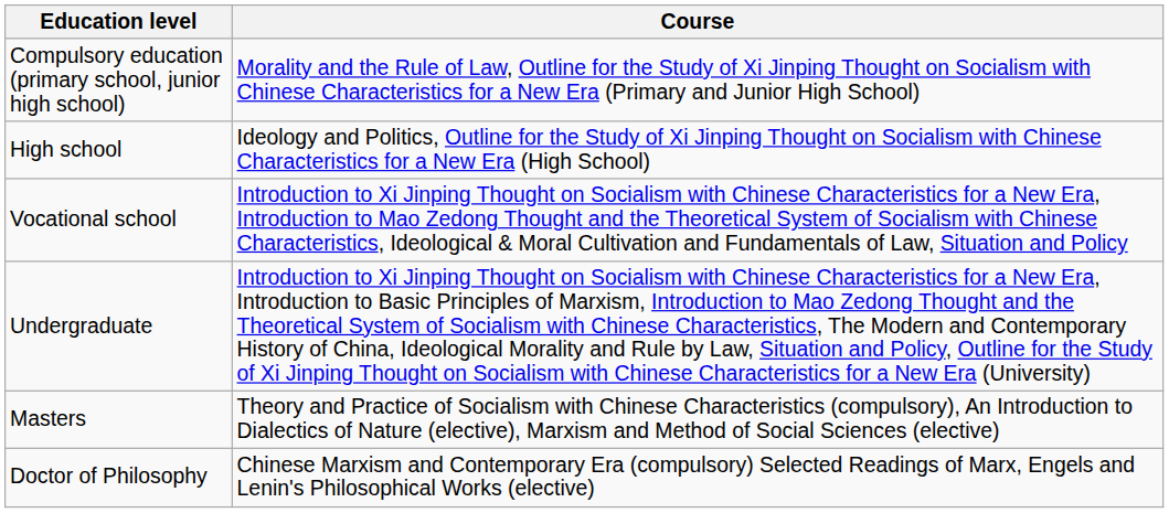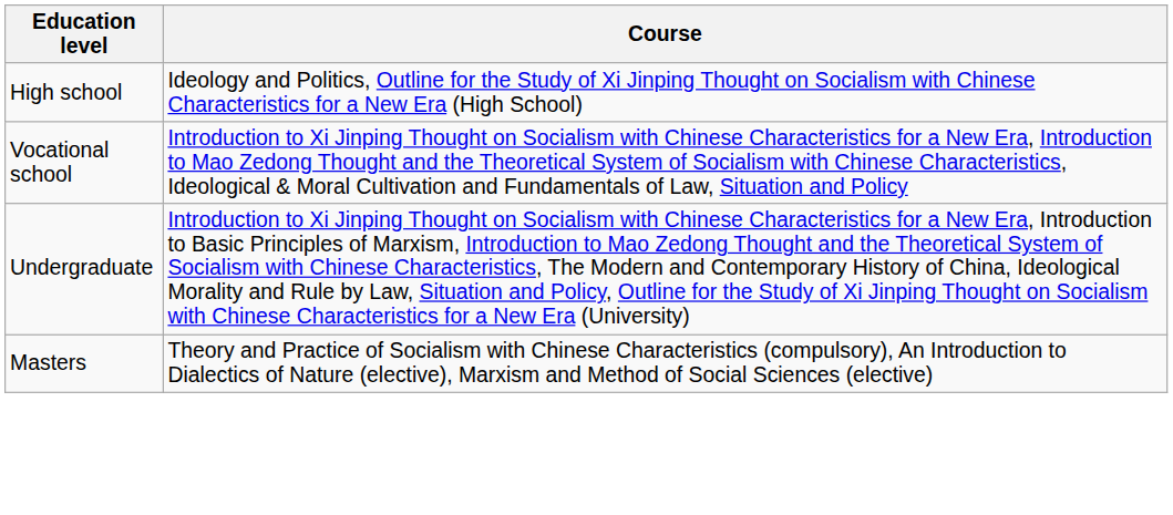- row: Compulsory education (primary school, junior high school) | Morality and the Rule of Law, Outline for the Study of Xi Jinping Thought on Socialism with Chinese Characteristics for a New Era (Primary and Junior High School)
- row: Doctor of Philosophy | Chinese Marxism and Contemporary Era (compulsory) Selected Readings of Marx, Engels and Lenin's Philosophical Works (elective)
